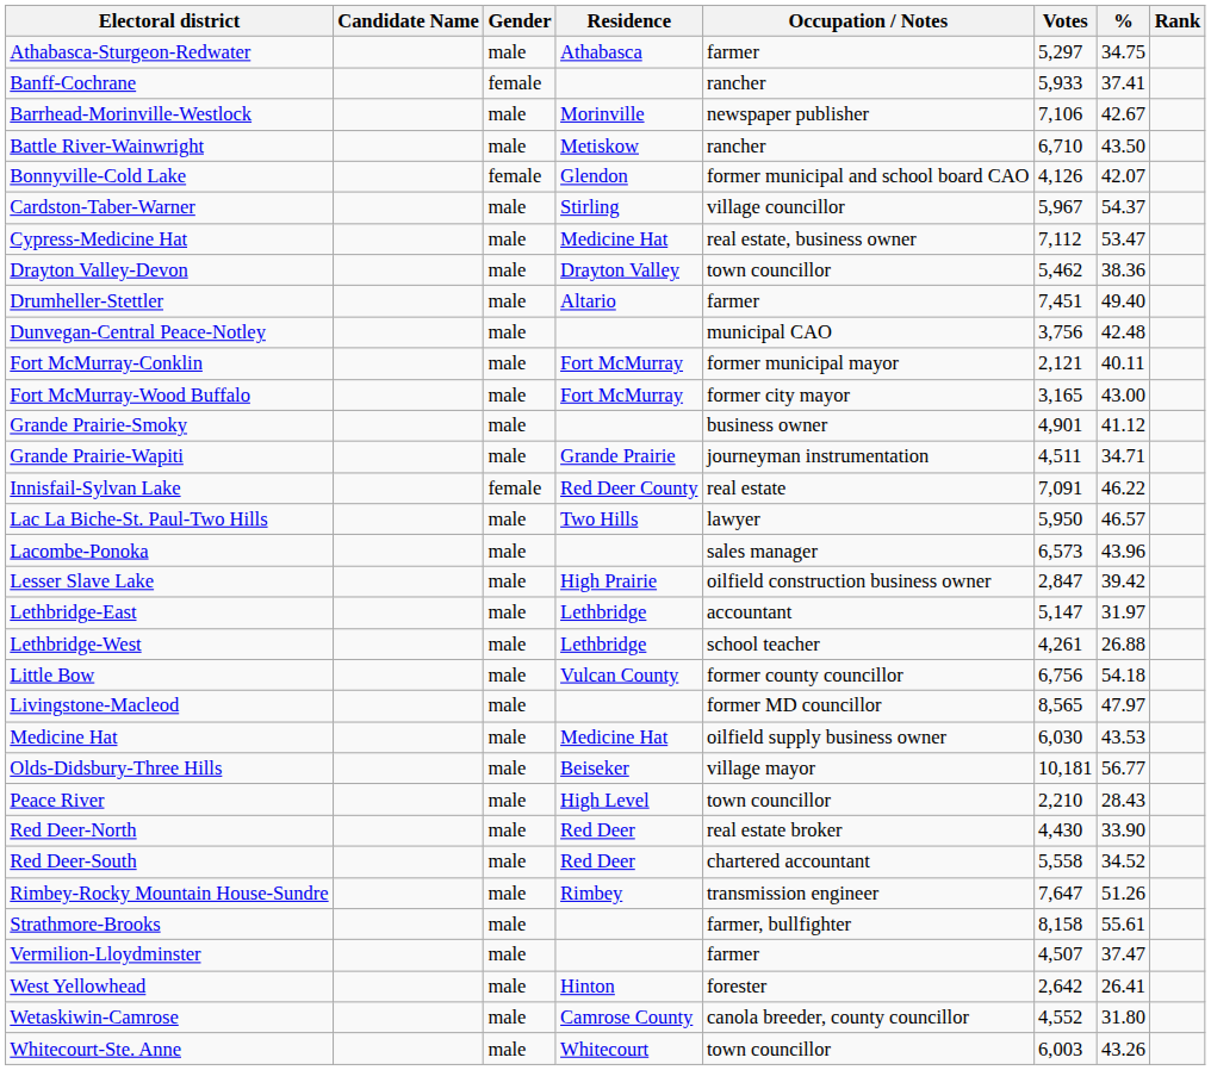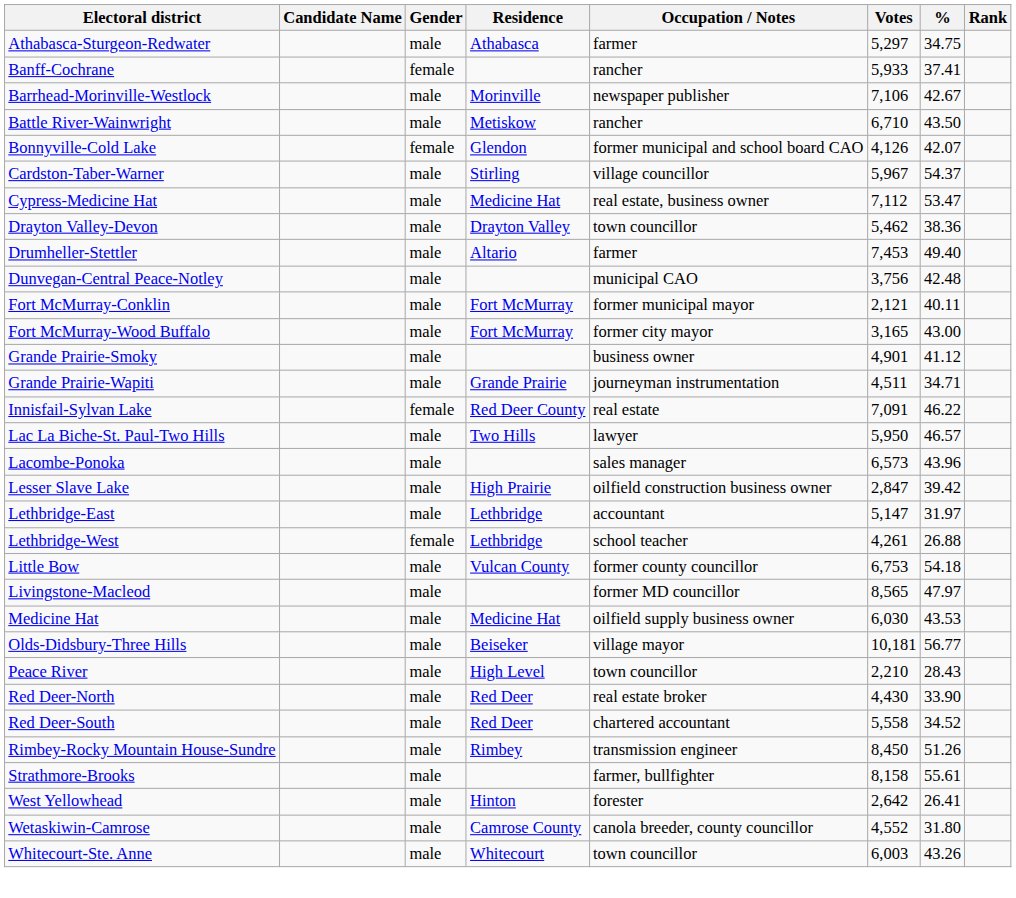Drumheller-Stettler | Votes: 7,451 -> 7,453
Lethbridge-West | Gender: male -> female
Little Bow | Votes: 6,756 -> 6,753
Rimbey-Rocky Mountain House-Sundre | Votes: 7,647 -> 8,450
- row: Vermilion-Lloydminster | male | farmer | 4,507 | 37.47
